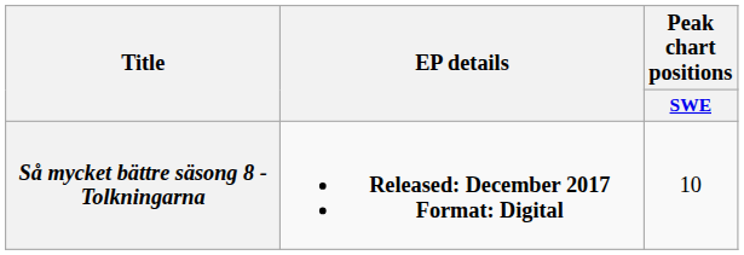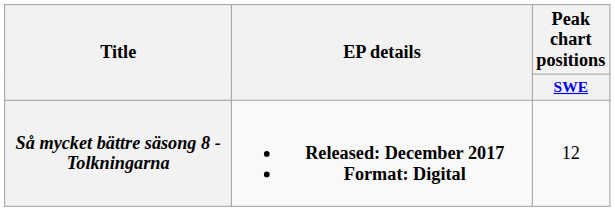Så mycket bättre säsong 8 - Tolkningarna | Peak chart positions / SWE: 10 -> 12
